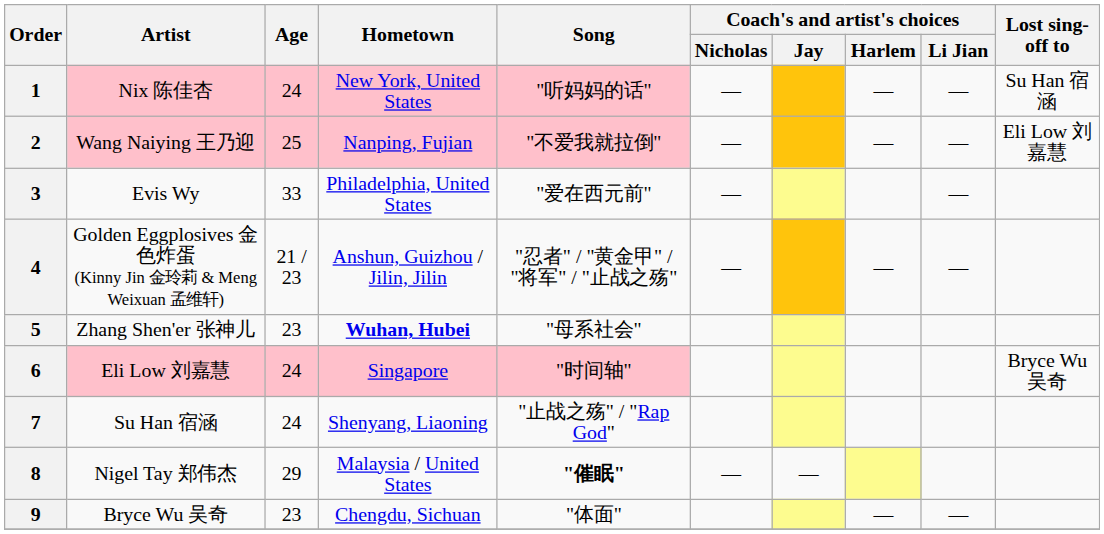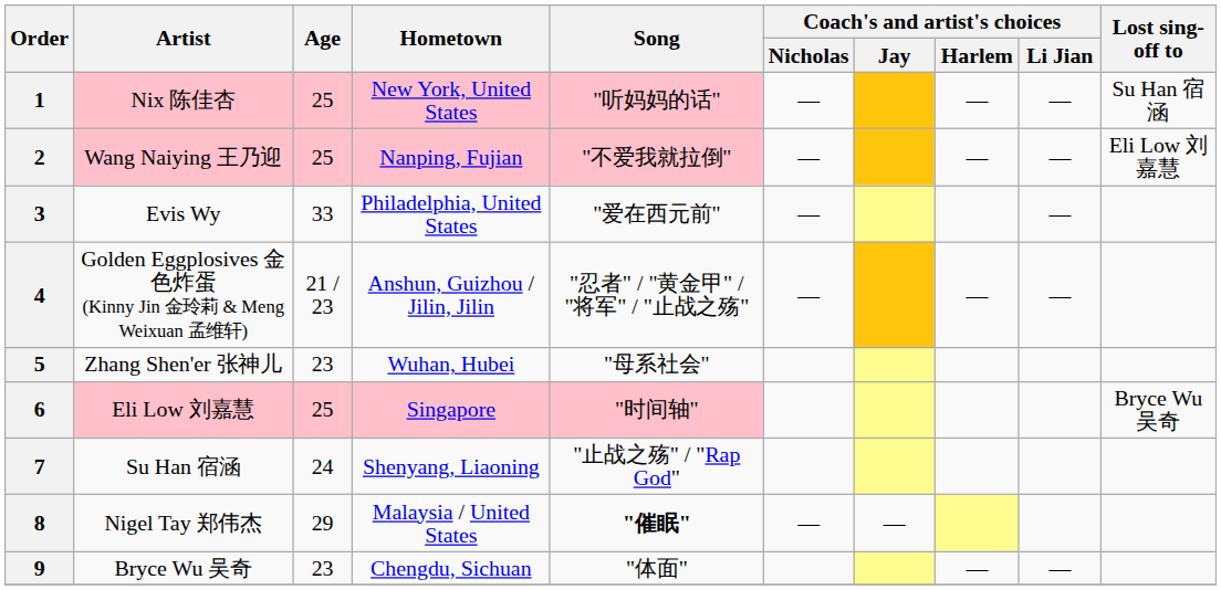1 | Age: 24 -> 25
5 | Hometown: bold -> normal
6 | Age: 24 -> 25
